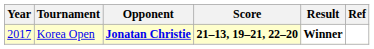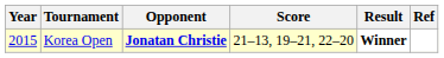Korea Open | Year: 2017 -> 2015
Korea Open | Score: bold -> normal
